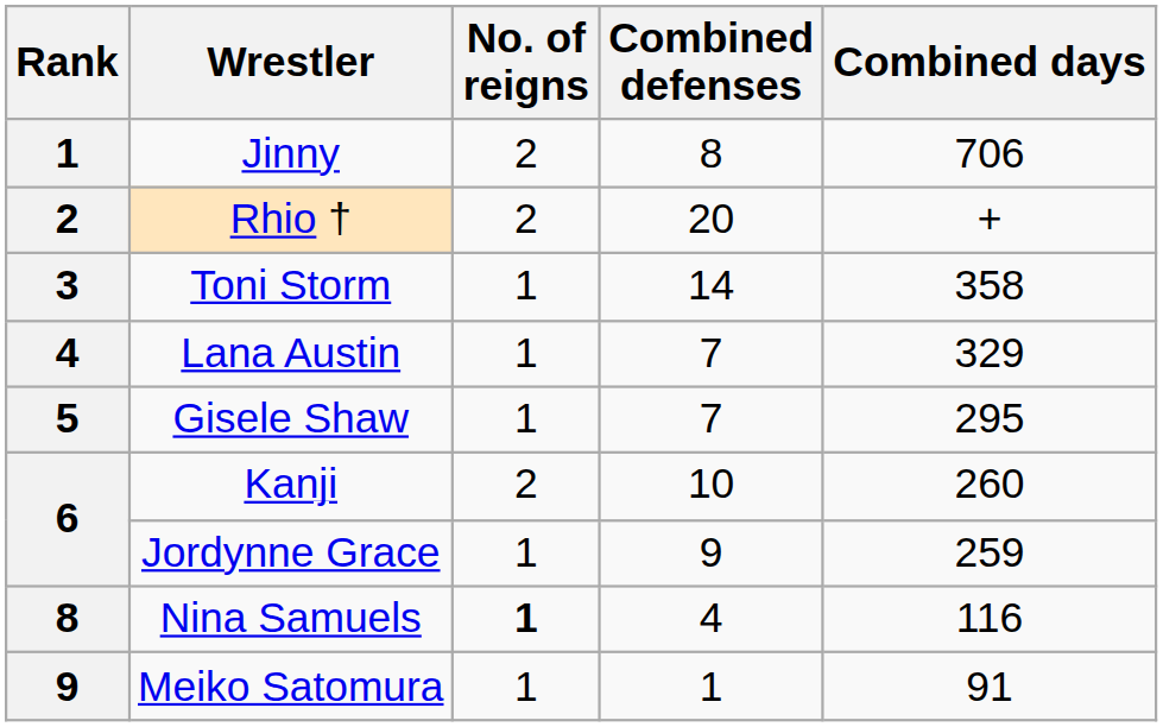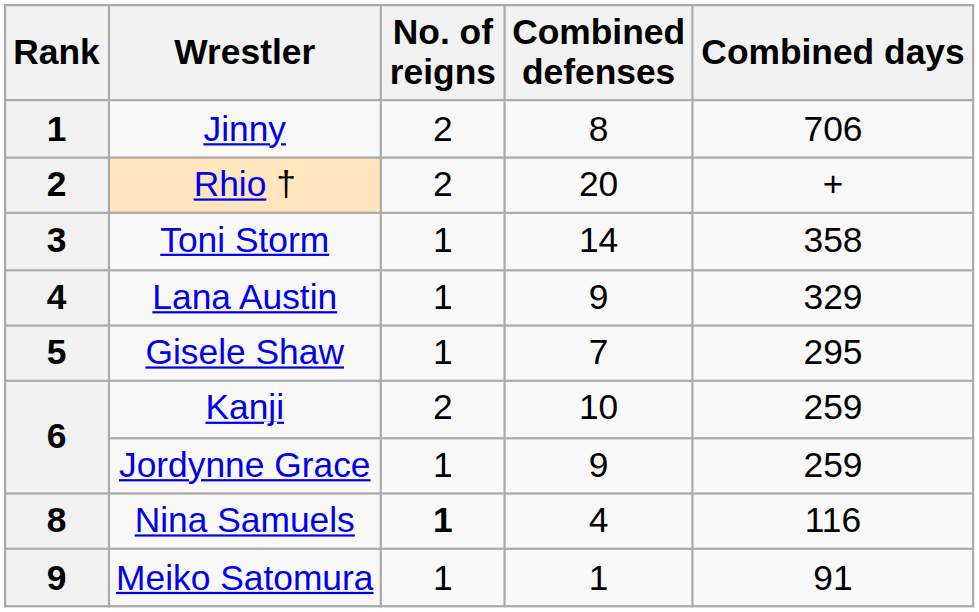Lana Austin | Combined defenses: 7 -> 9
Kanji | Combined days: 260 -> 259
